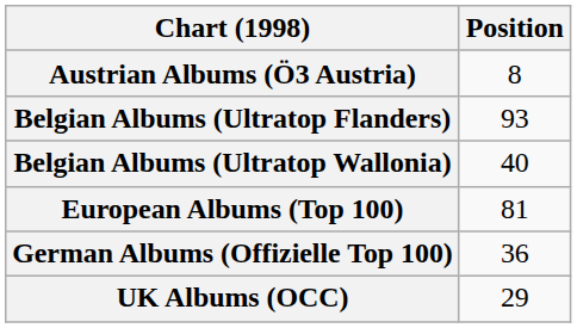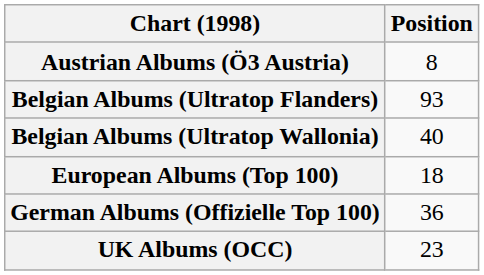European Albums (Top 100) | Position: 81 -> 18
UK Albums (OCC) | Position: 29 -> 23
